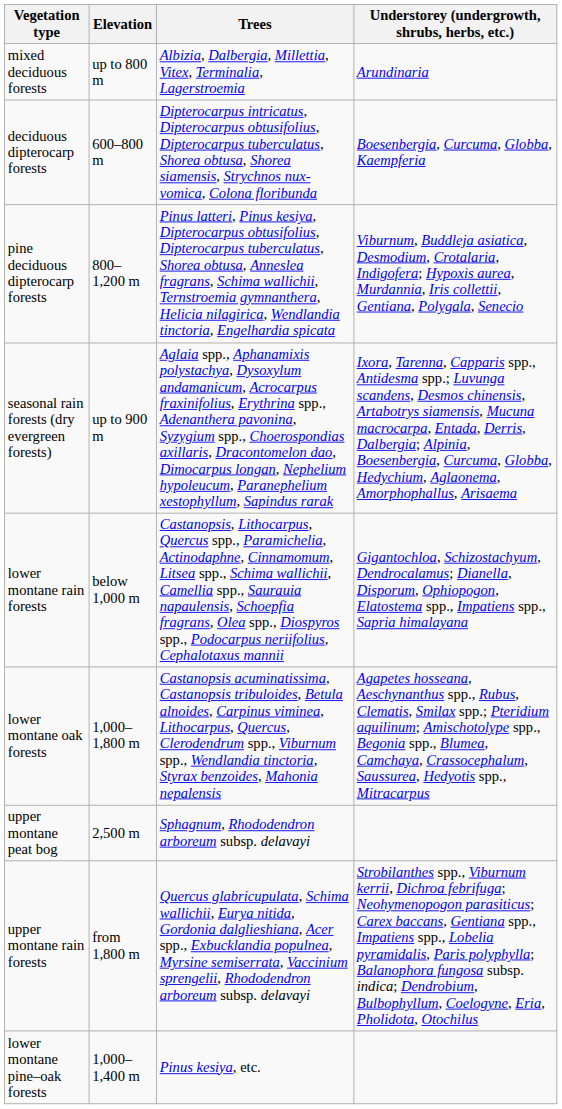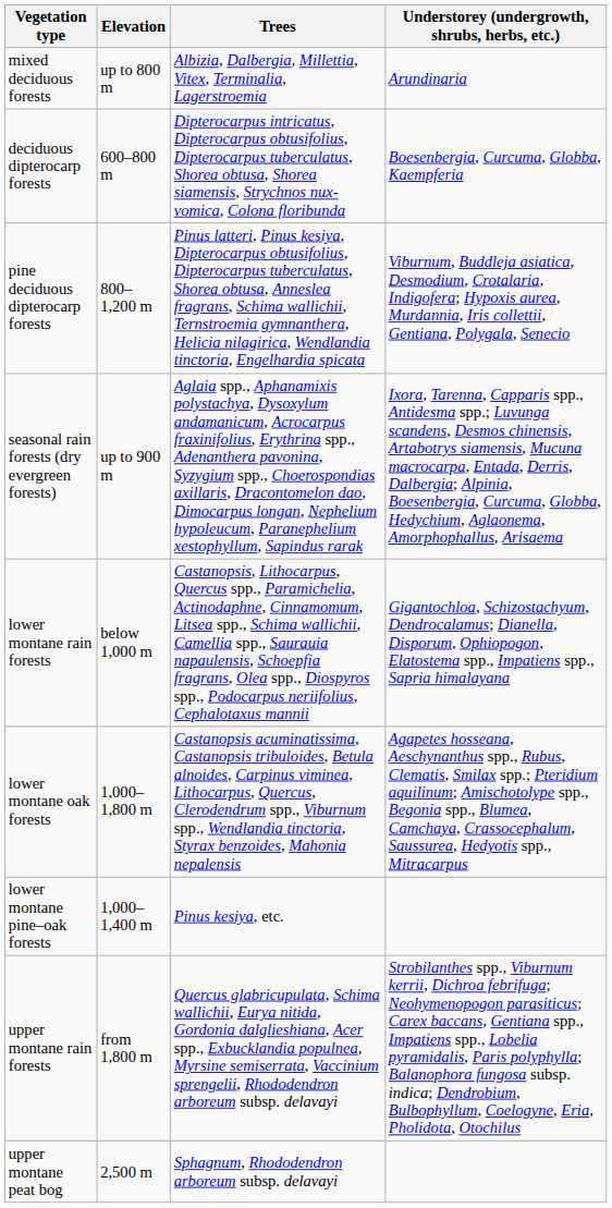rows swapped: lower montane pine–oak forests <-> upper montane peat bog
